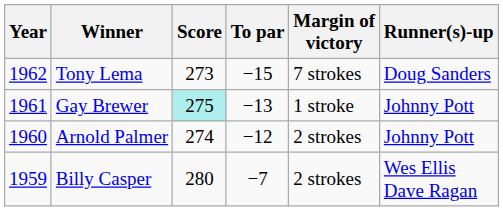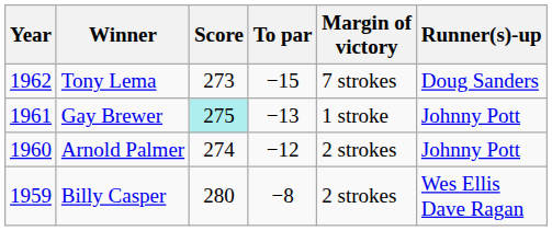Billy Casper | To par: −7 -> −8
